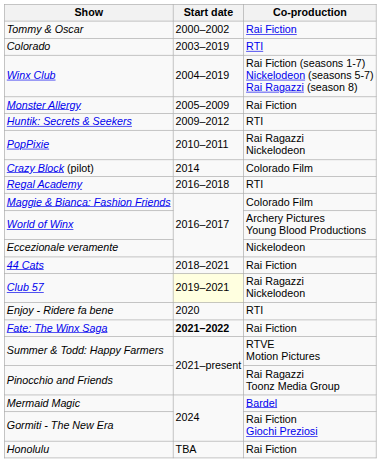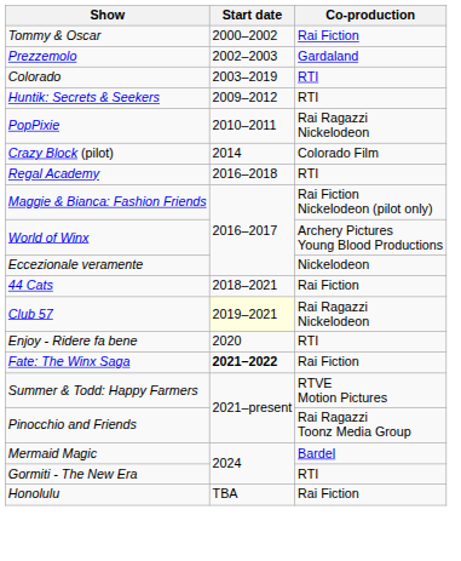+ row: Prezzemolo | 2002–2003 | Gardaland
- row: Winx Club | 2004–2019 | Rai Fiction (seasons 1-7) Nickelodeon (seasons 5-7) Rai Ragazzi (season 8)
- row: Monster Allergy | 2005–2009 | Rai Fiction
Maggie & Bianca: Fashion Friends | Co-production: Colorado Film -> Rai Fiction Nickelodeon (pilot only)
Gormiti - The New Era | Co-production: Rai Fiction Giochi Preziosi -> RTI
